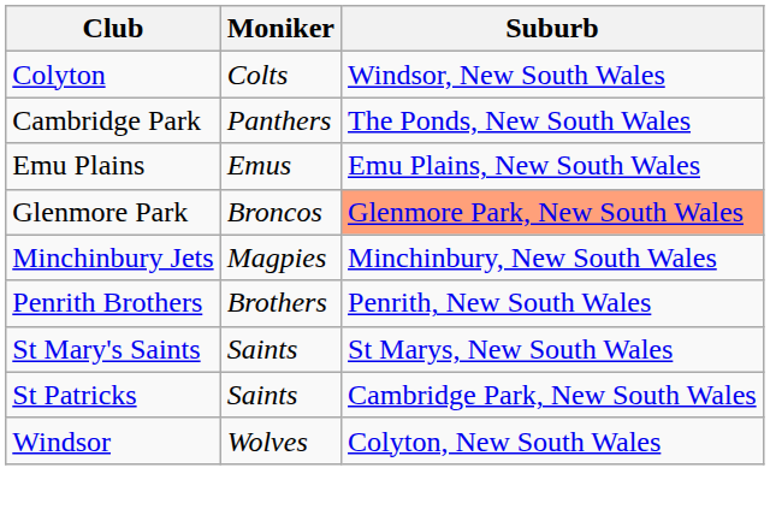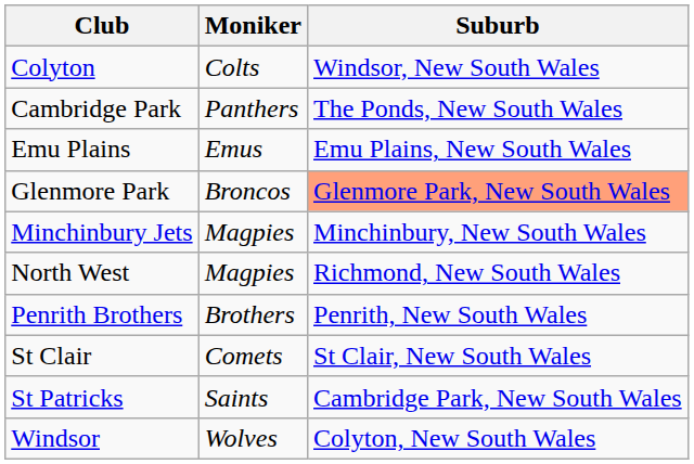+ row: North West | Magpies | Richmond, New South Wales
+ row: St Clair | Comets | St Clair, New South Wales
- row: St Mary's Saints | Saints | St Marys, New South Wales
